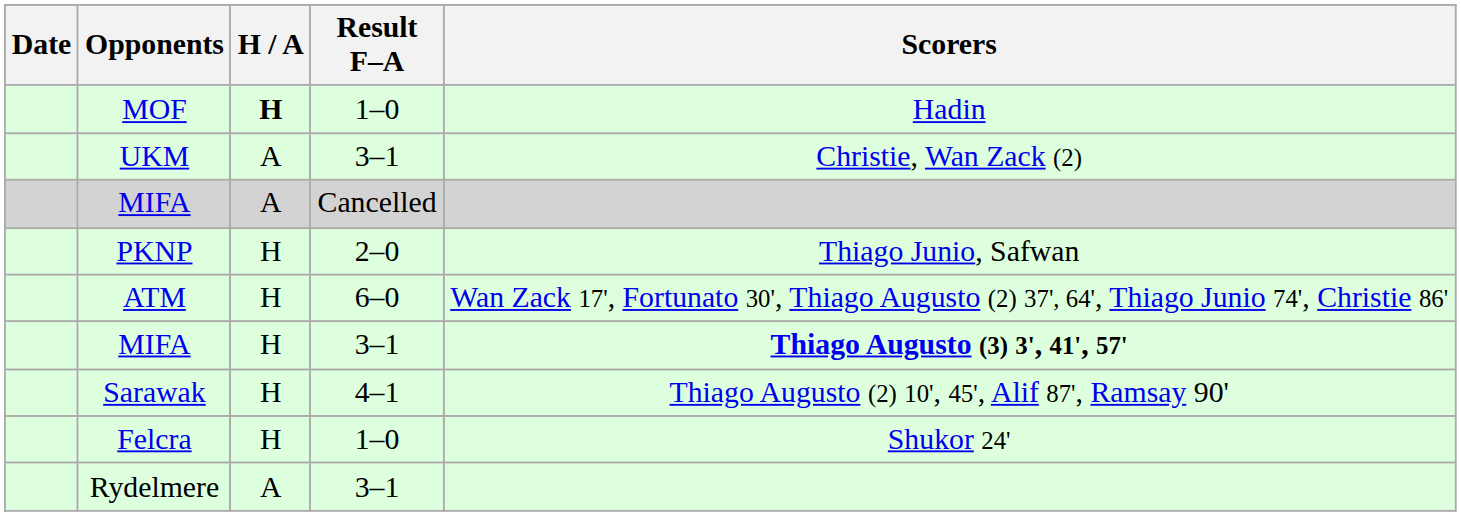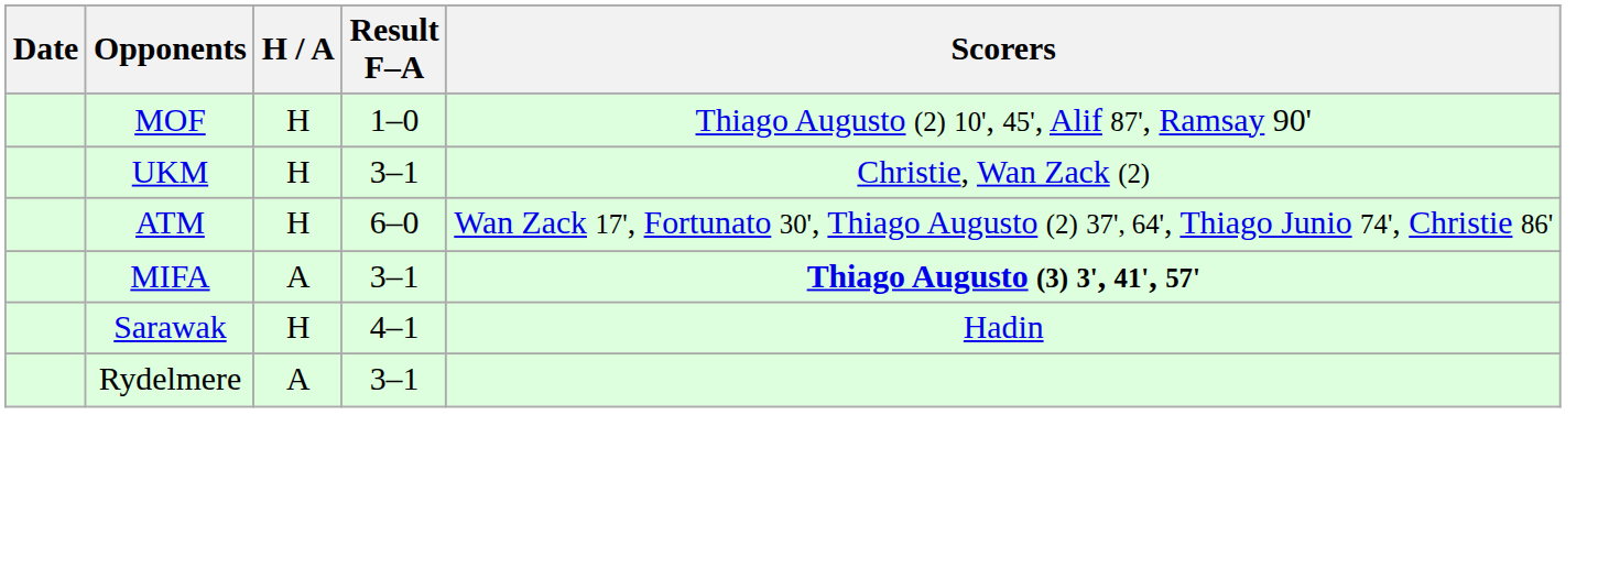MOF | H / A: bold -> normal
MOF | Scorers: Hadin -> Thiago Augusto (2) 10', 45', Alif 87', Ramsay 90'
UKM | H / A: A -> H
- row: MIFA | A | Cancelled
- row: PKNP | H | 2–0 | Thiago Junio, Safwan
MIFA / 3–1 | H / A: H -> A
Sarawak | Scorers: Thiago Augusto (2) 10', 45', Alif 87', Ramsay 90' -> Hadin
- row: Felcra | H | 1–0 | Shukor 24'
